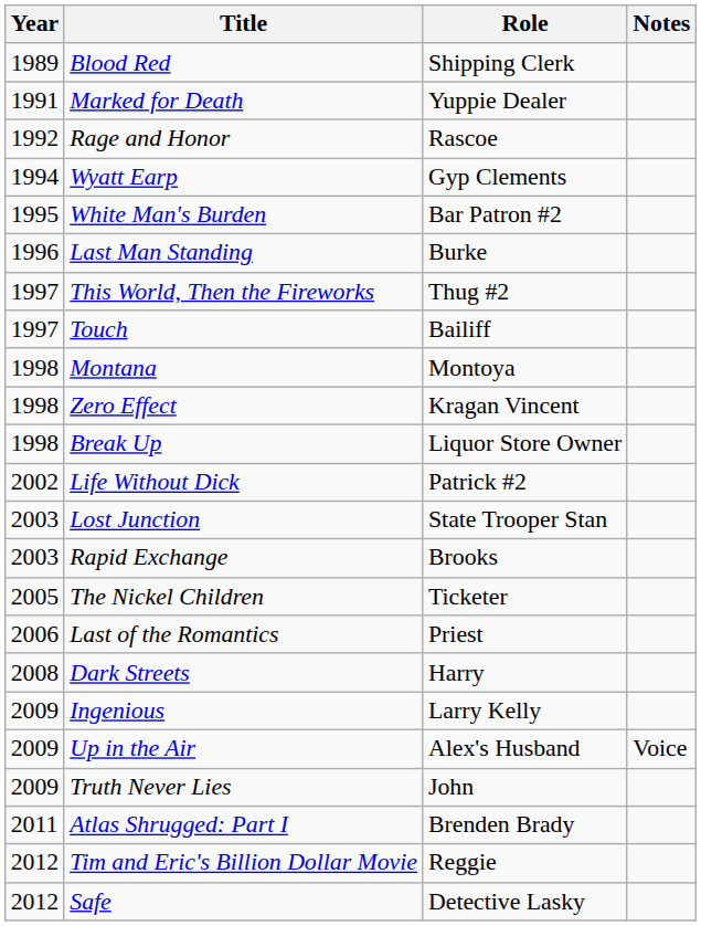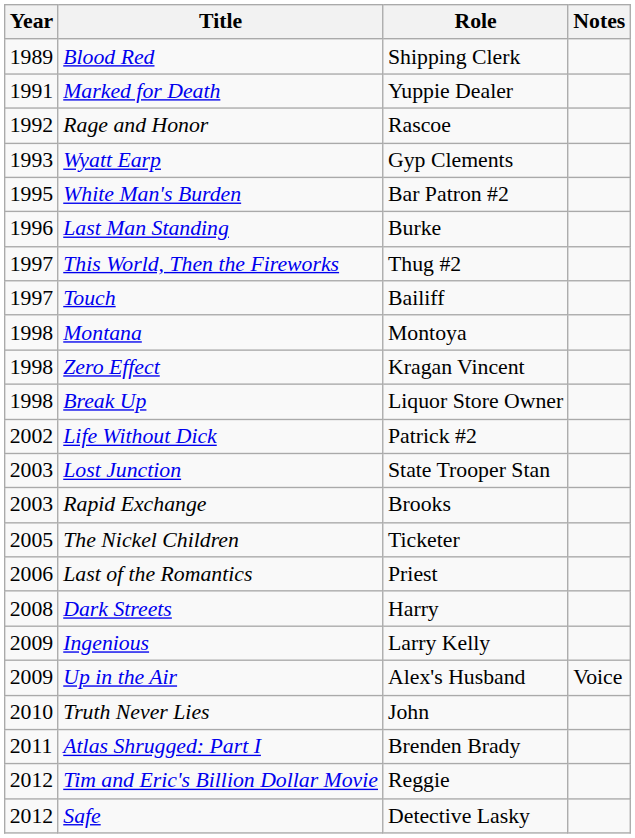Wyatt Earp | Year: 1994 -> 1993
Truth Never Lies | Year: 2009 -> 2010
